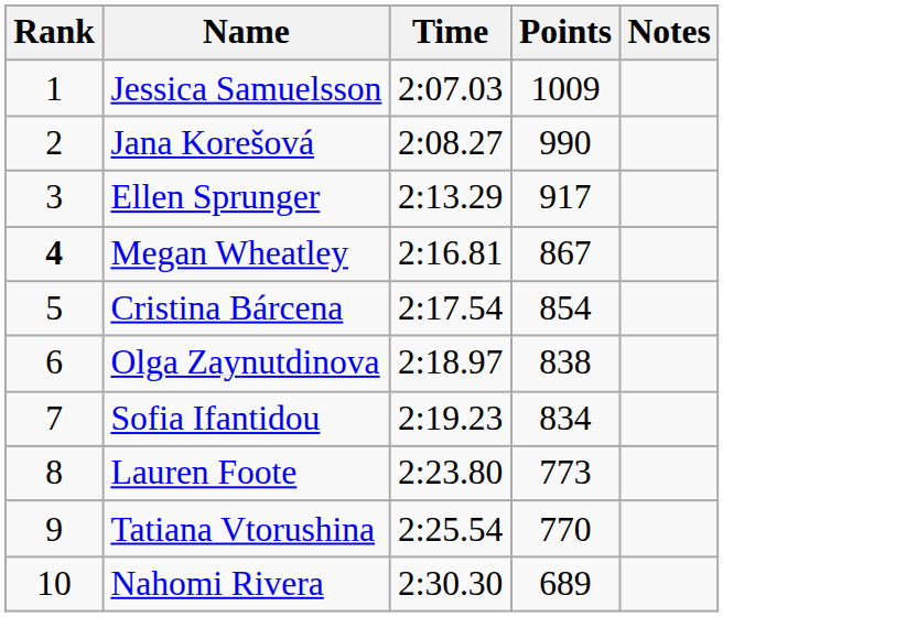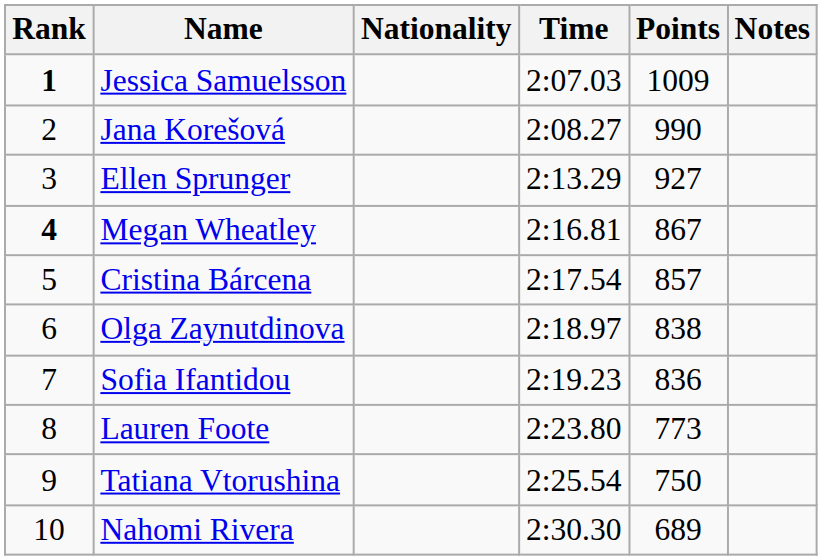+ column: Nationality
Jessica Samuelsson | Rank: normal -> bold
Ellen Sprunger | Points: 917 -> 927
Cristina Bárcena | Points: 854 -> 857
Sofia Ifantidou | Points: 834 -> 836
Tatiana Vtorushina | Points: 770 -> 750
